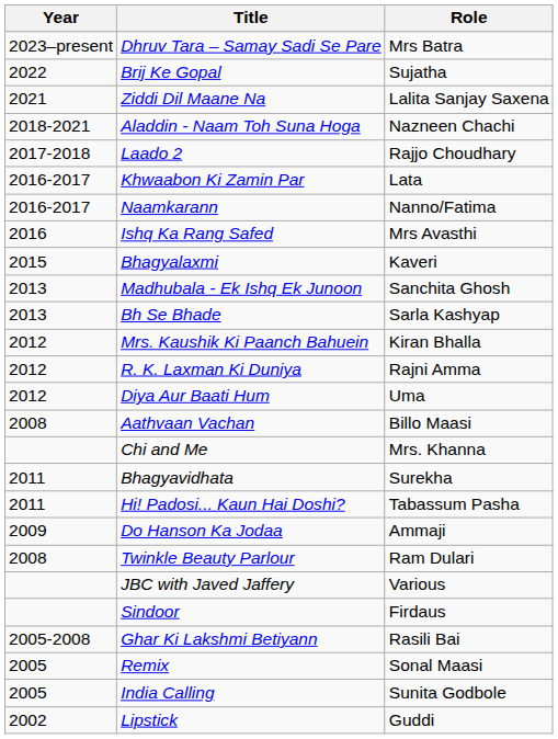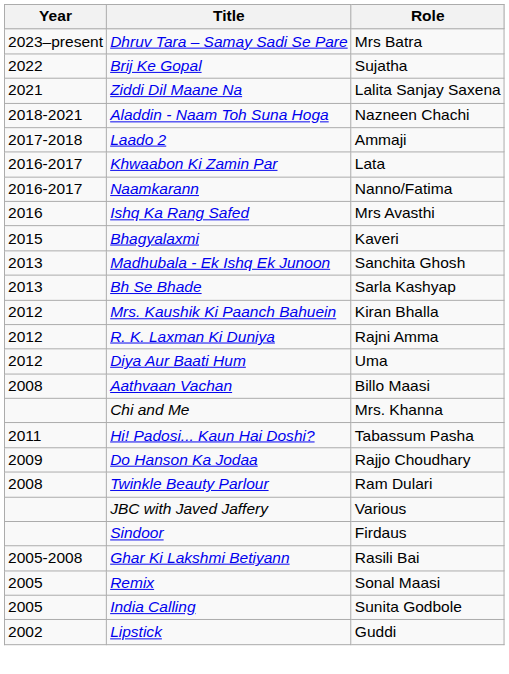Laado 2 | Role: Rajjo Choudhary -> Ammaji
- row: 2011 | Bhagyavidhata | Surekha
Do Hanson Ka Jodaa | Role: Ammaji -> Rajjo Choudhary
